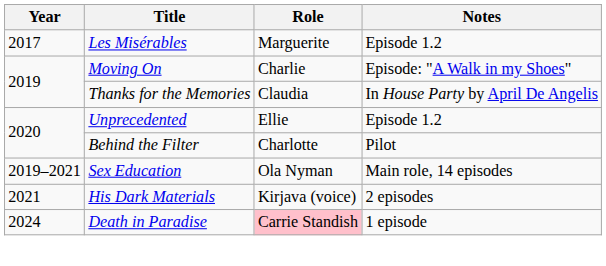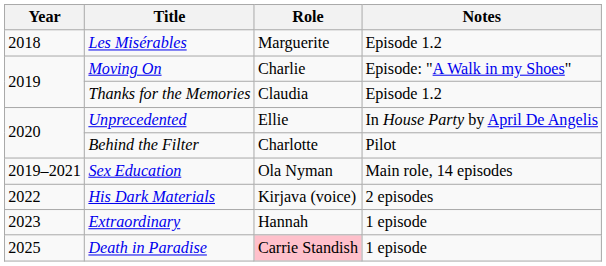Les Misérables | Year: 2017 -> 2018
Thanks for the Memories | Notes: In House Party by April De Angelis -> Episode 1.2
Unprecedented | Notes: Episode 1.2 -> In House Party by April De Angelis
His Dark Materials | Year: 2021 -> 2022
+ row: 2023 | Extraordinary | Hannah | 1 episode
Death in Paradise | Year: 2024 -> 2025
